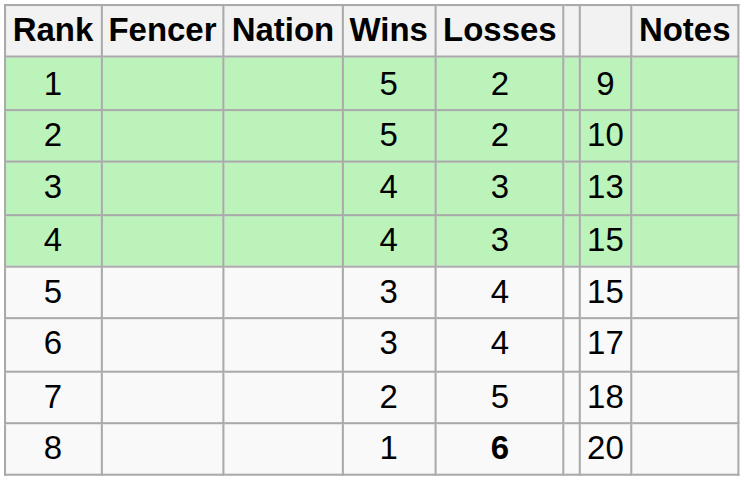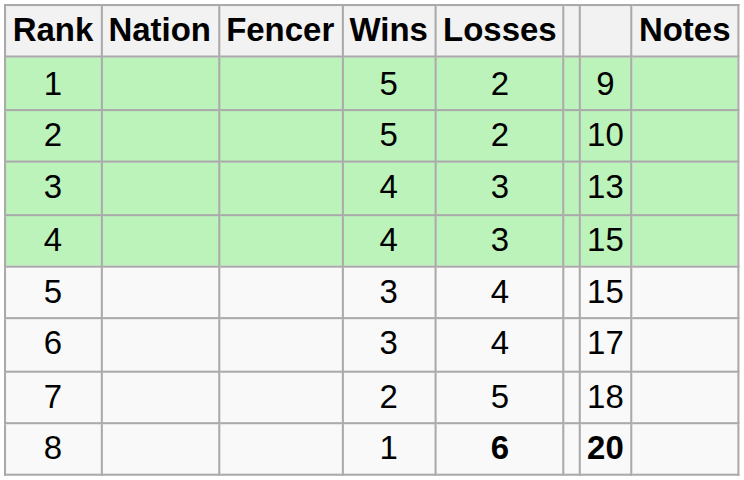columns swapped: Fencer <-> Nation
8 | column 7: normal -> bold
